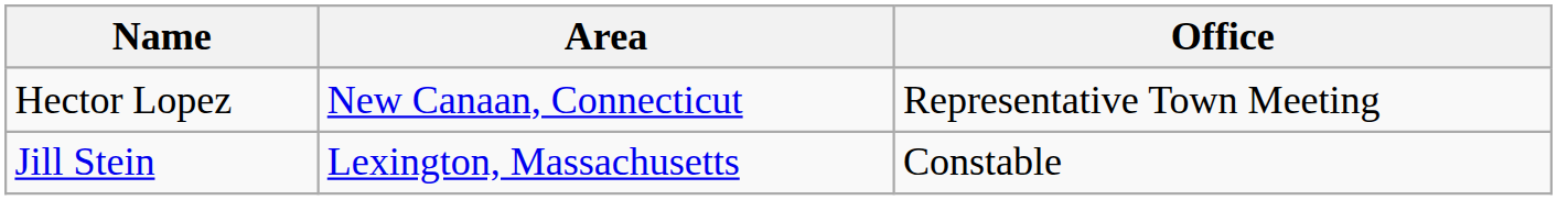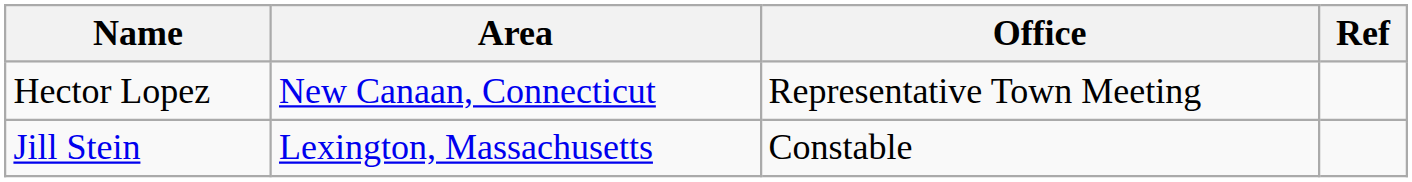+ column: Ref
